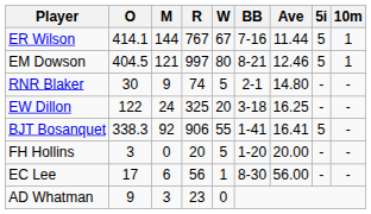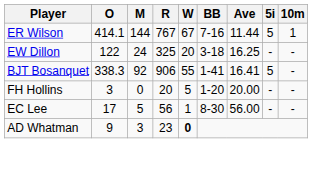- row: EM Dowson | 404.5 | 121 | 997 | 80 | 8-21 | 12.46 | 5 | 1
- row: RNR Blaker | 30 | 9 | 74 | 5 | 2-1 | 14.80 | - | -
EC Lee | M: 6 -> 5
AD Whatman | W: normal -> bold
